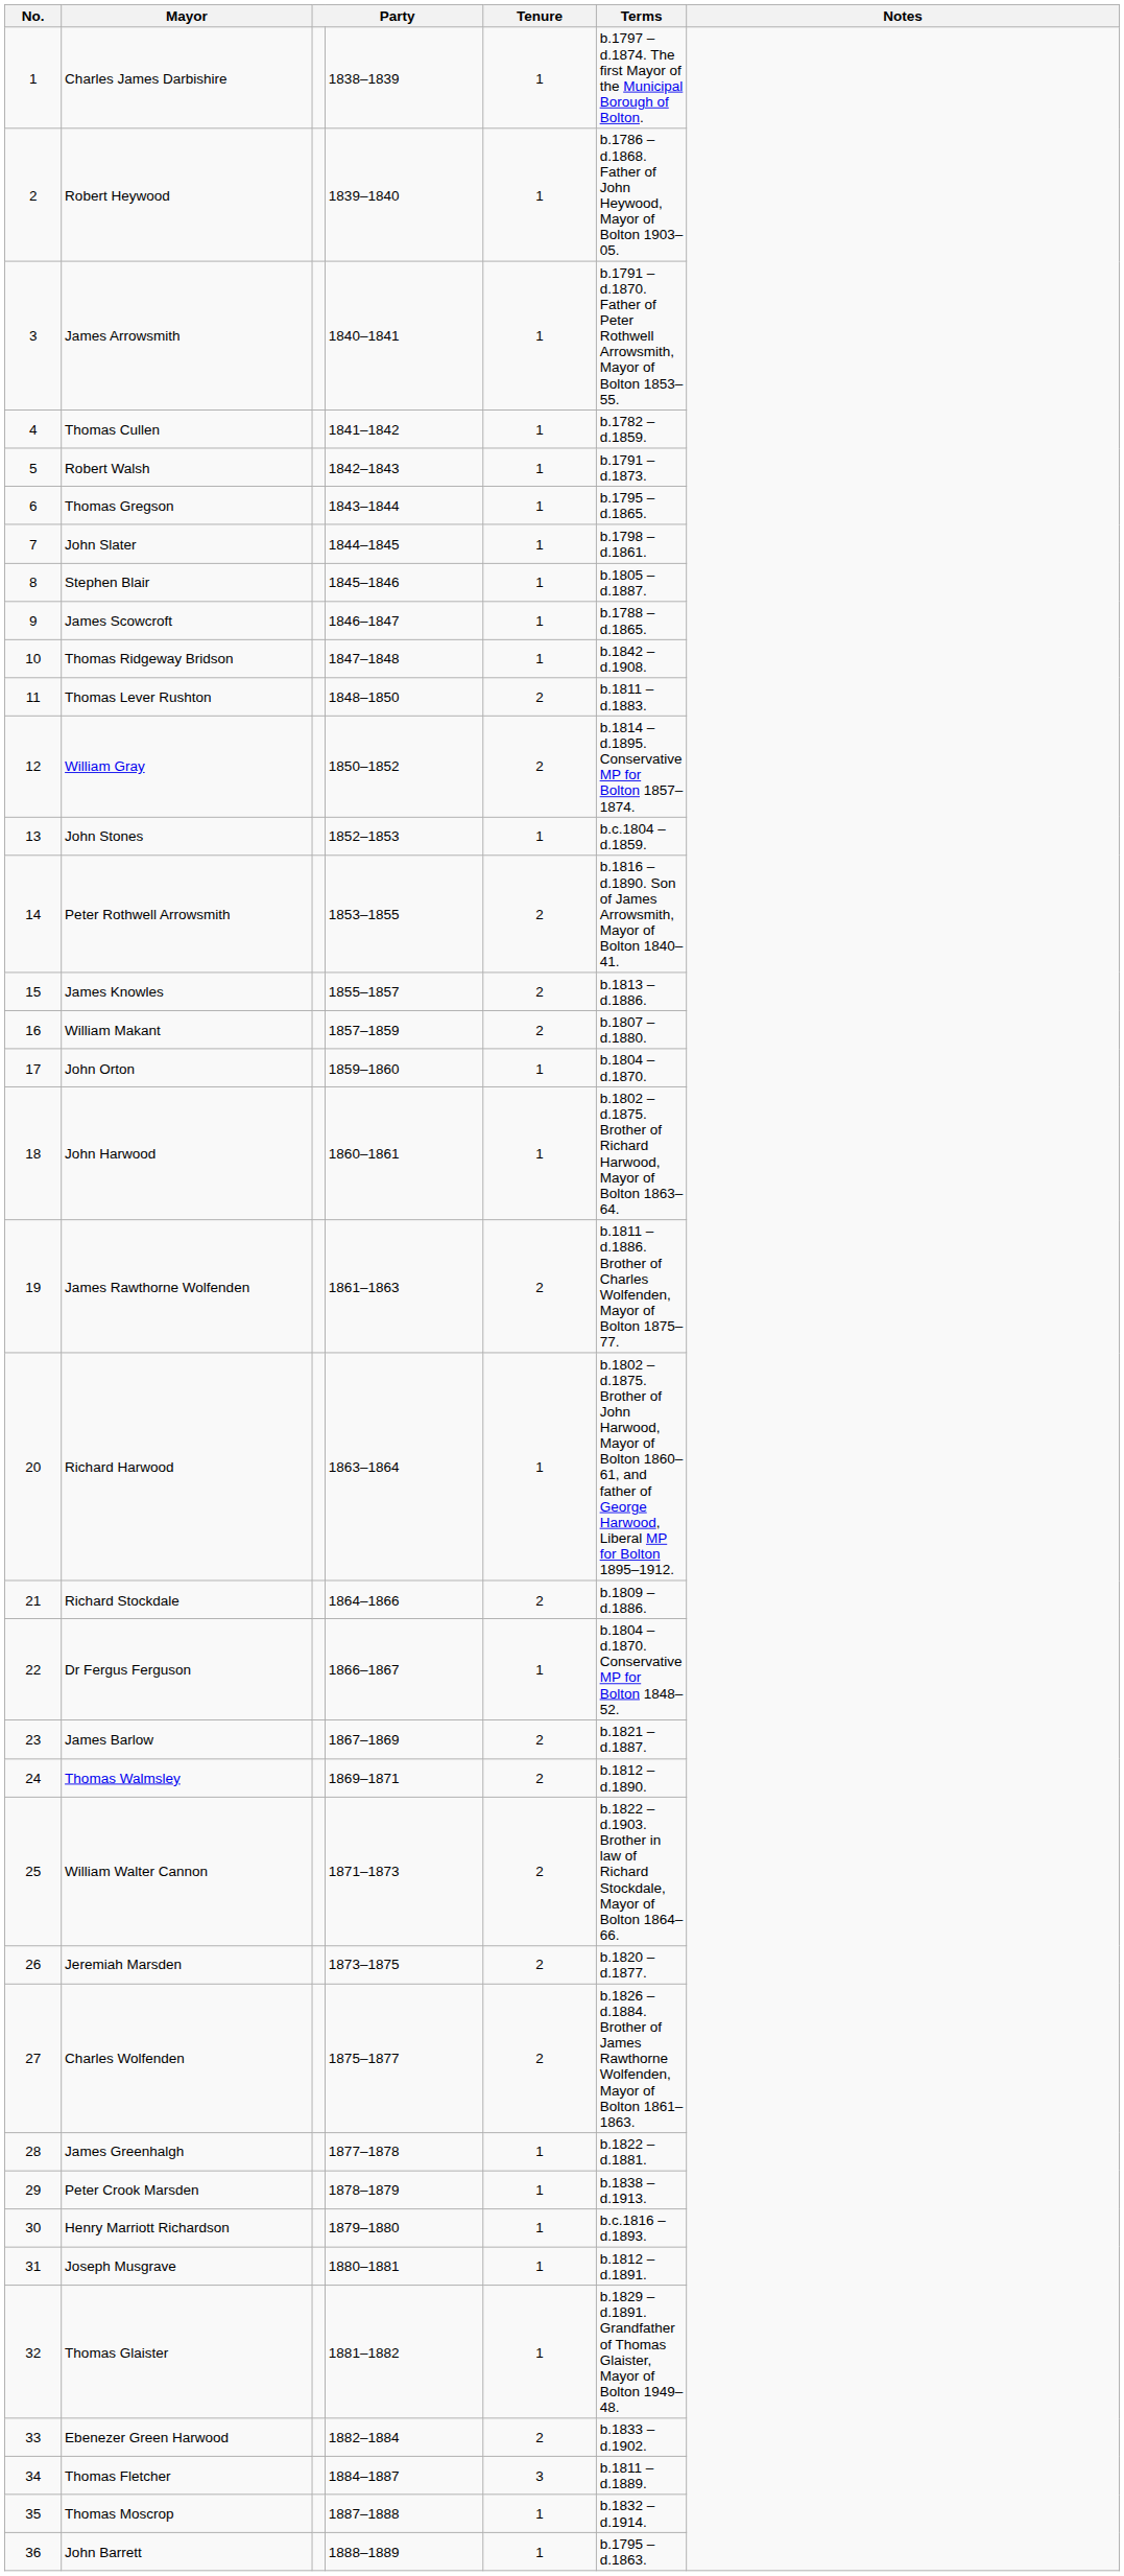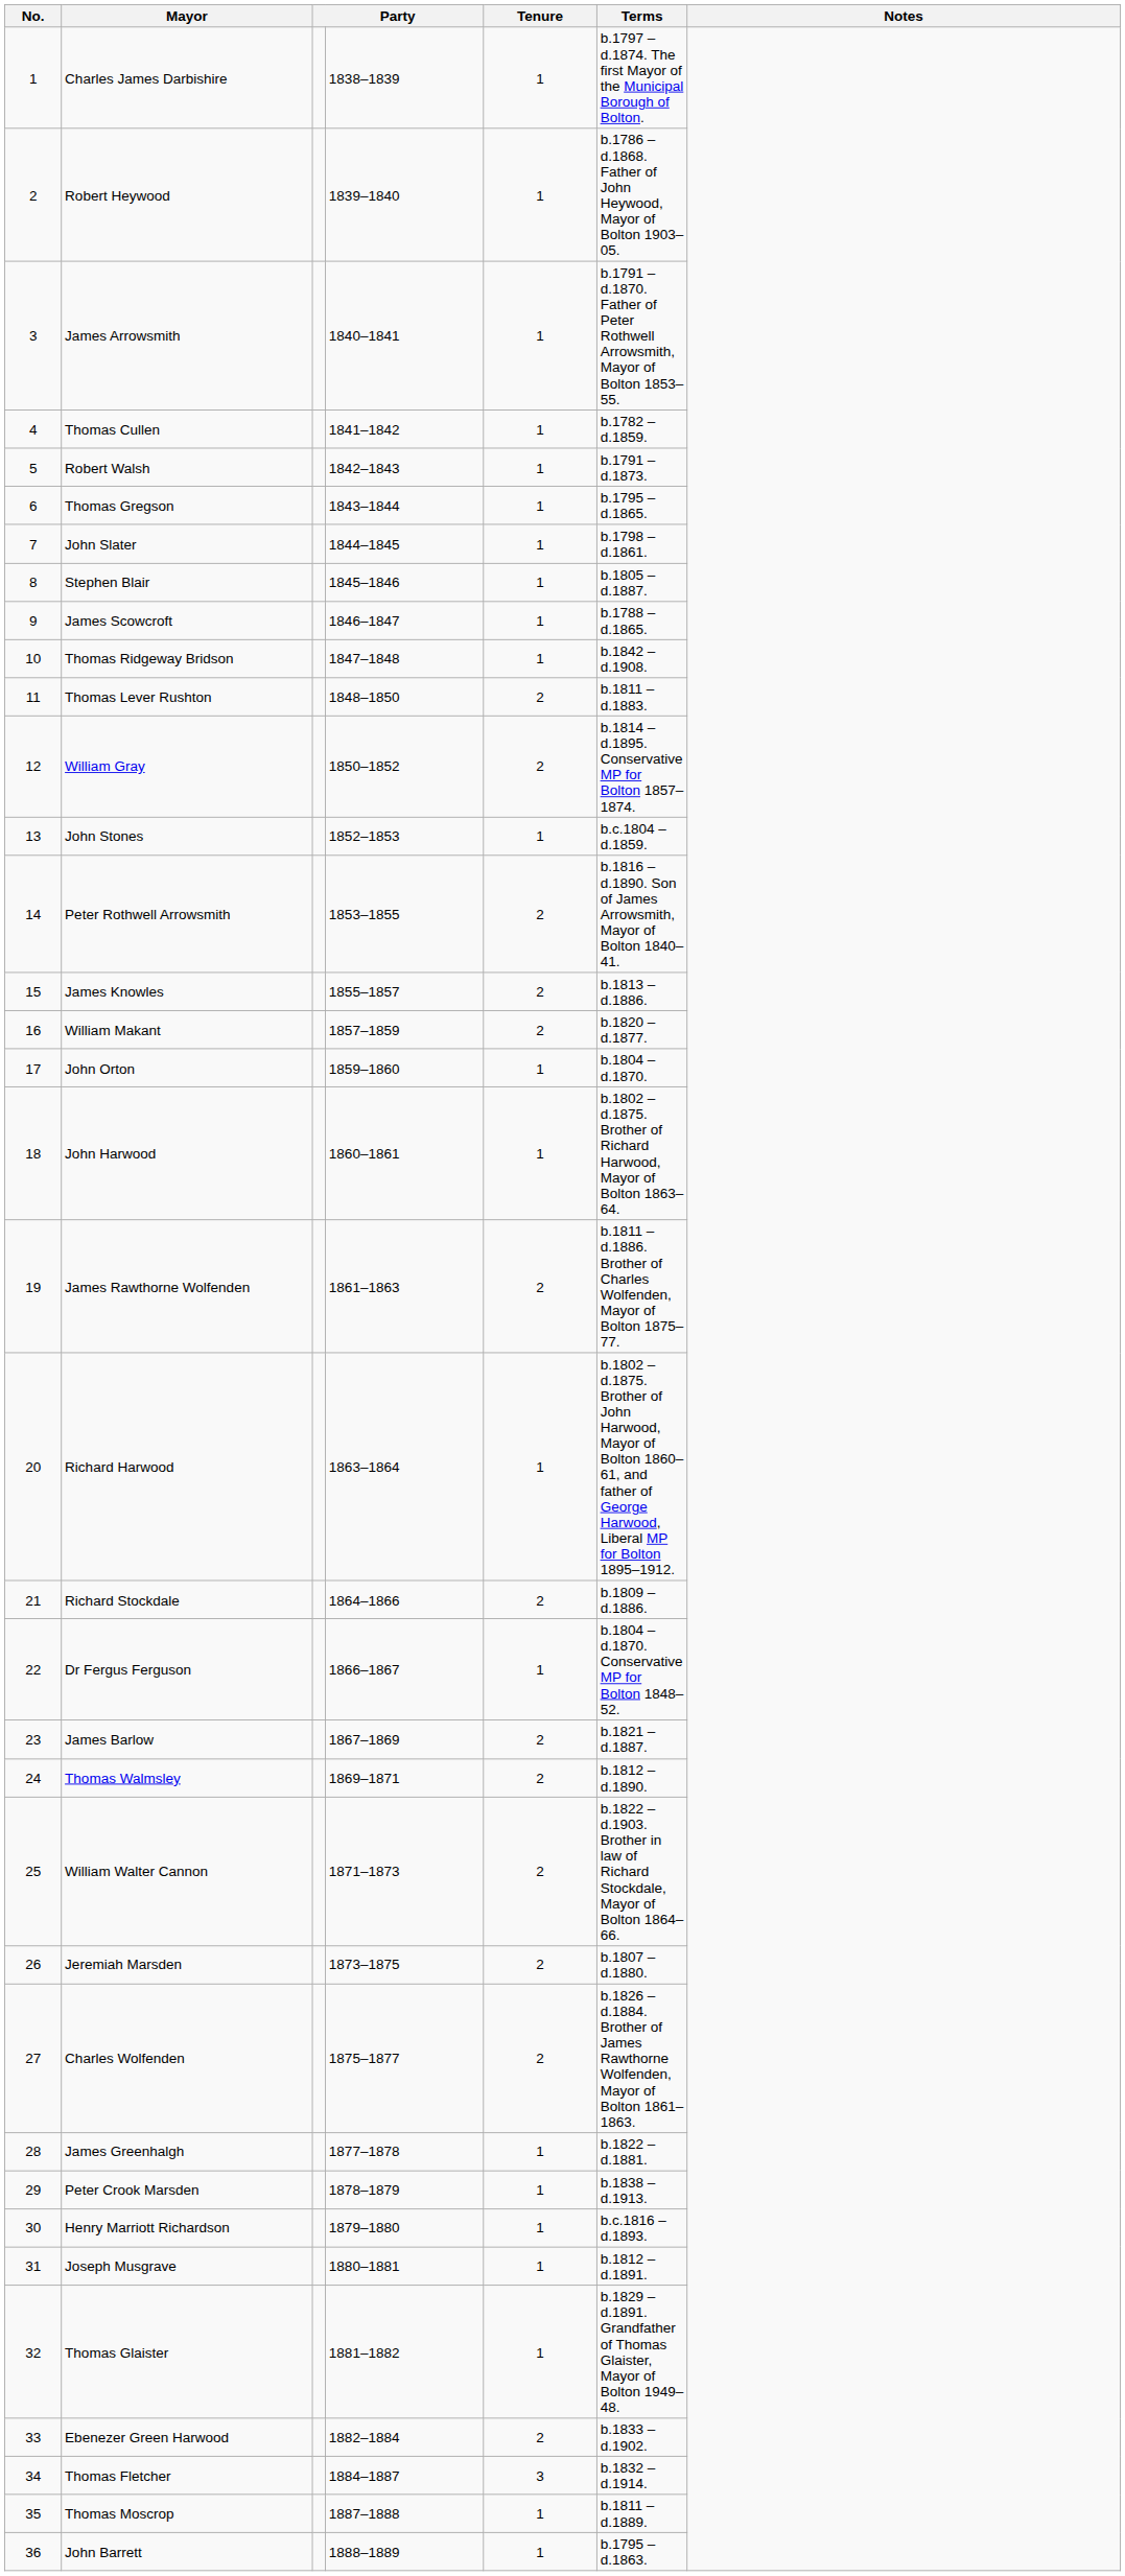William Makant | Terms: b.1807 – d.1880. -> b.1820 – d.1877.
Jeremiah Marsden | Terms: b.1820 – d.1877. -> b.1807 – d.1880.
Thomas Fletcher | Terms: b.1811 – d.1889. -> b.1832 – d.1914.
Thomas Moscrop | Terms: b.1832 – d.1914. -> b.1811 – d.1889.
